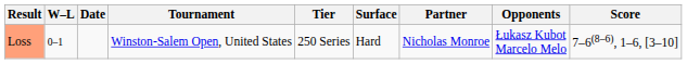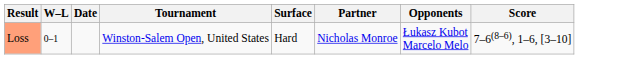- column: Tier | 250 Series
